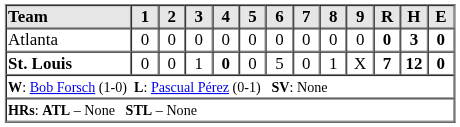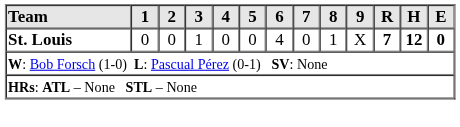- row: Atlanta | 0 | 0 | 0 | 0 | 0 | 0 | 0 | 0 | 0 | 0 | 3 | 0
St. Louis | 4: bold -> normal
St. Louis | 6: 5 -> 4
